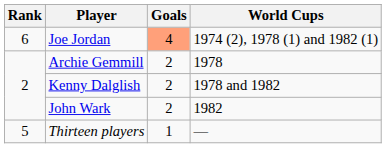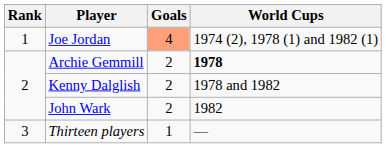Joe Jordan | Rank: 6 -> 1
Archie Gemmill | World Cups: normal -> bold
Thirteen players | Rank: 5 -> 3
